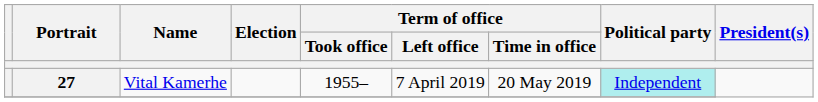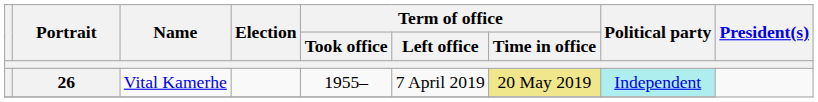Vital Kamerhe | Portrait: 27 -> 26
Vital Kamerhe | Term of office / Time in office: no background -> khaki background
